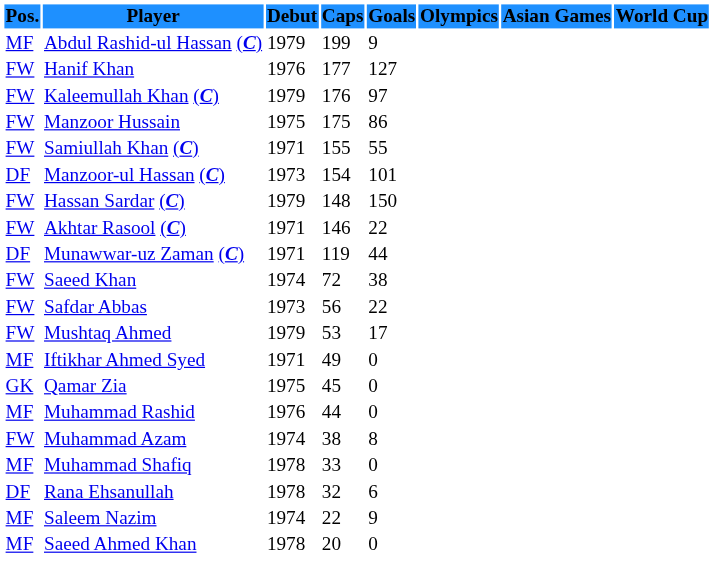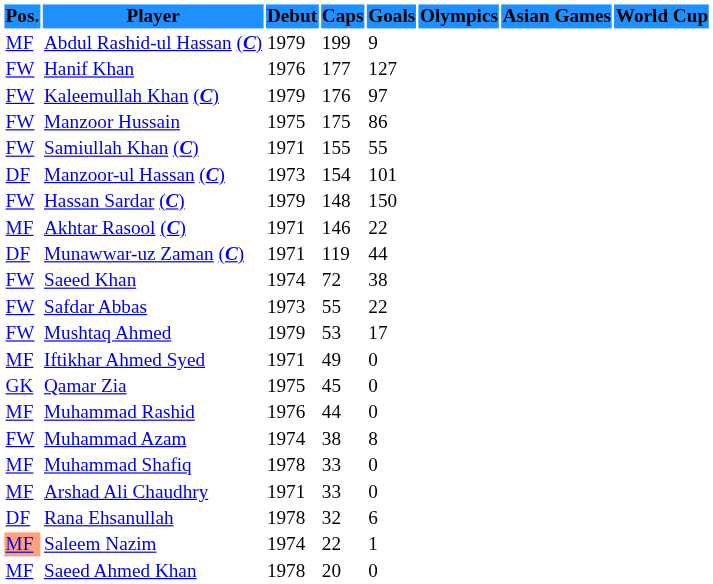Akhtar Rasool (C) | Pos.: FW -> MF
Safdar Abbas | Caps: 56 -> 55
+ row: MF | Arshad Ali Chaudhry | 1971 | 33 | 0
Saleem Nazim | Pos.: no background -> lightsalmon background
Saleem Nazim | Goals: 9 -> 1
